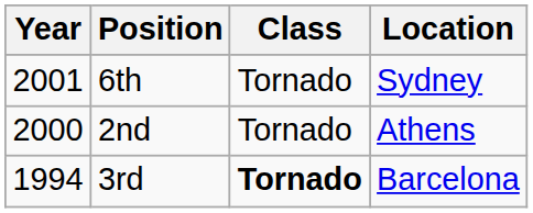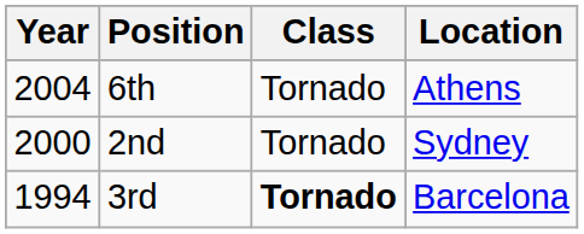6th | Year: 2001 -> 2004
6th | Location: Sydney -> Athens
2nd | Location: Athens -> Sydney
